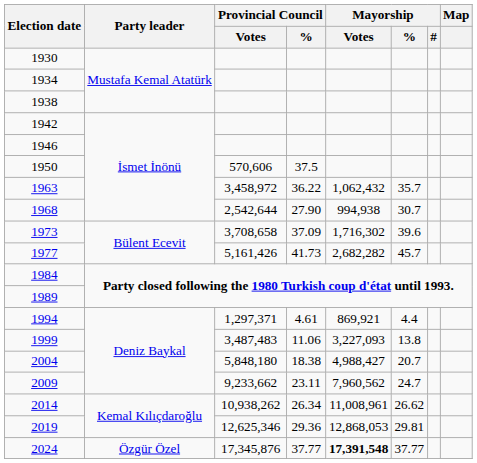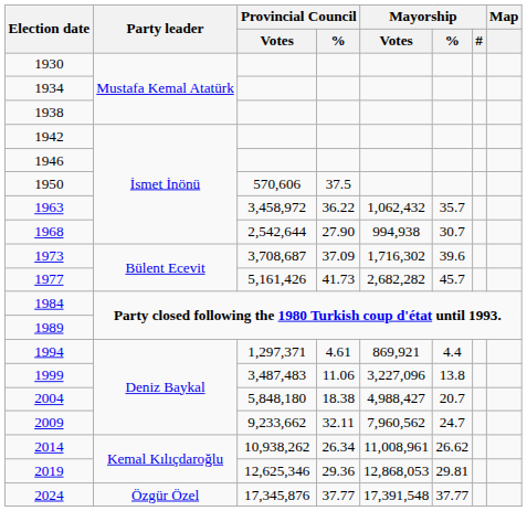1973 | Provincial Council / Votes: 3,708,658 -> 3,708,687
1999 | Mayorship / Votes: 3,227,093 -> 3,227,096
2009 | Provincial Council / %: 23.11 -> 32.11
2024 | Mayorship / Votes: bold -> normal
